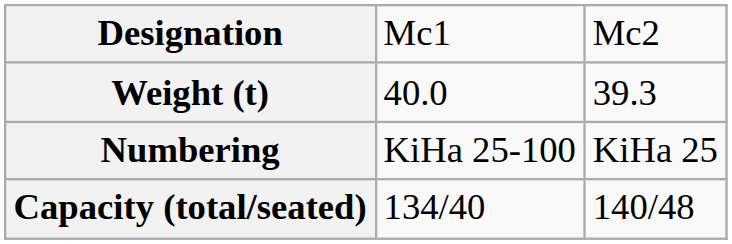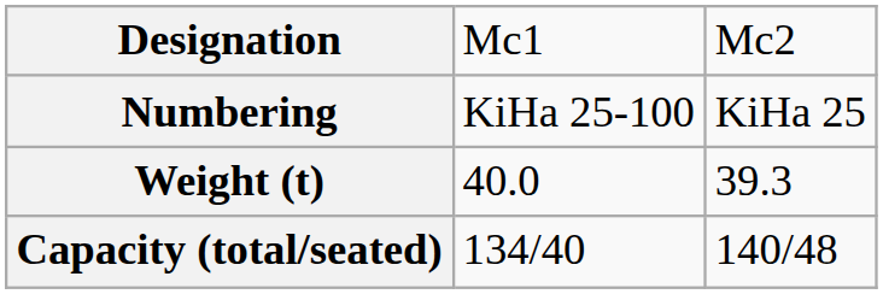rows swapped: Numbering <-> Weight (t)
